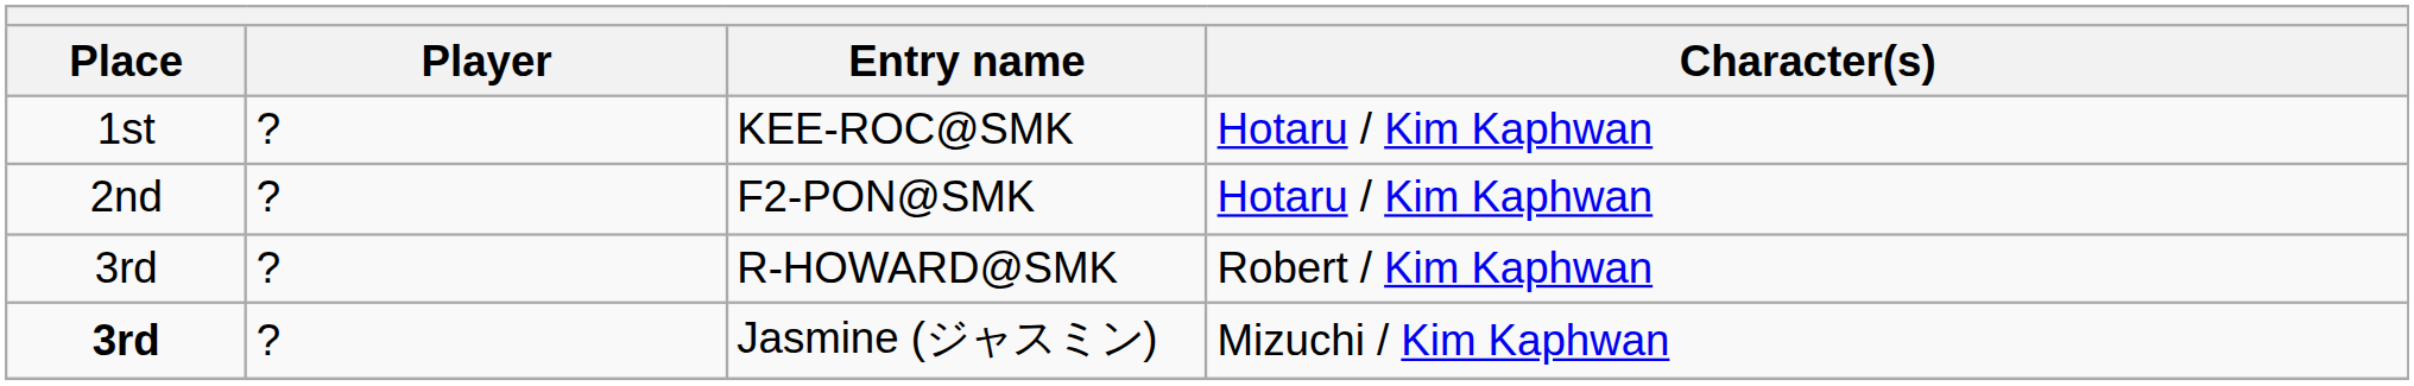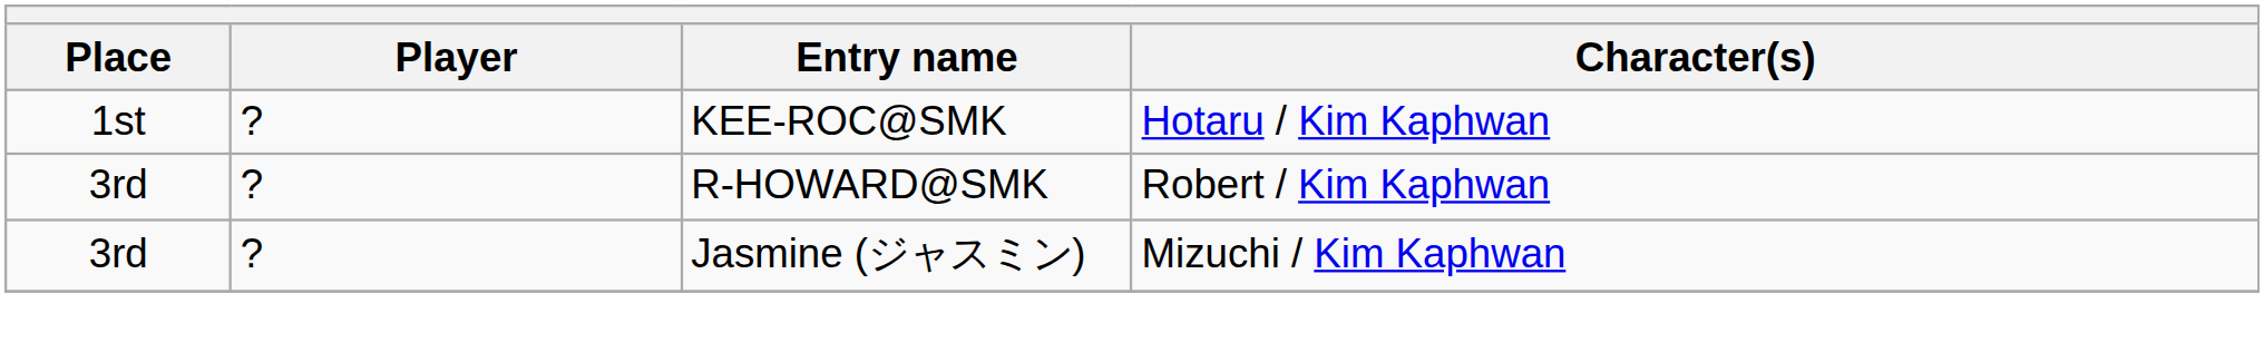- row: 2nd | ? | F2-PON@SMK | Hotaru / Kim Kaphwan
Jasmine (ジャスミン) | Place: bold -> normal
